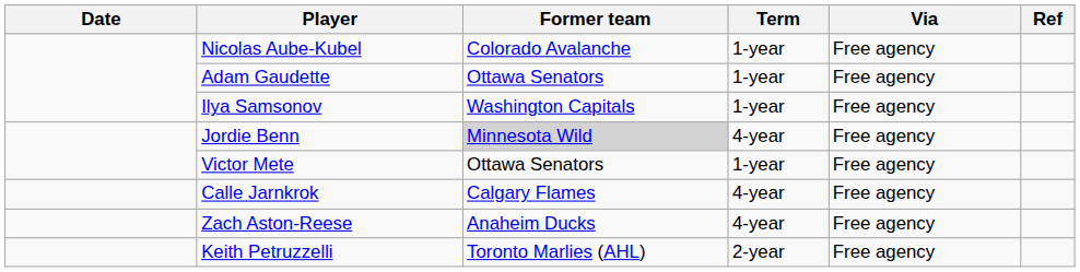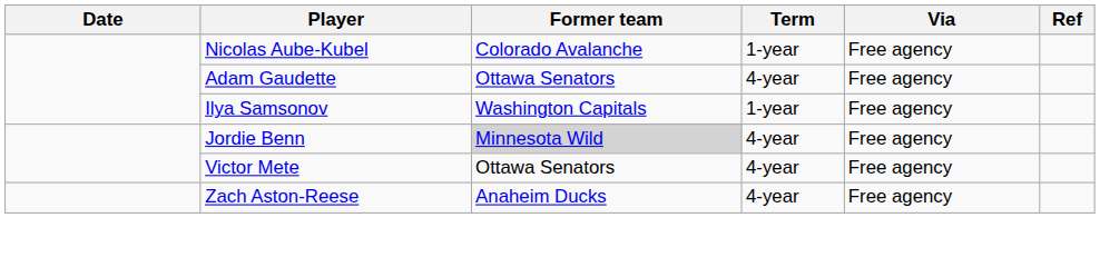Adam Gaudette | Term: 1-year -> 4-year
Victor Mete | Term: 1-year -> 4-year
- row: Calle Jarnkrok | Calgary Flames | 4-year | Free agency
- row: Keith Petruzzelli | Toronto Marlies (AHL) | 2-year | Free agency
